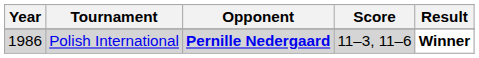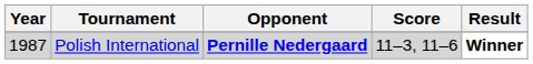Polish International | Year: 1986 -> 1987
